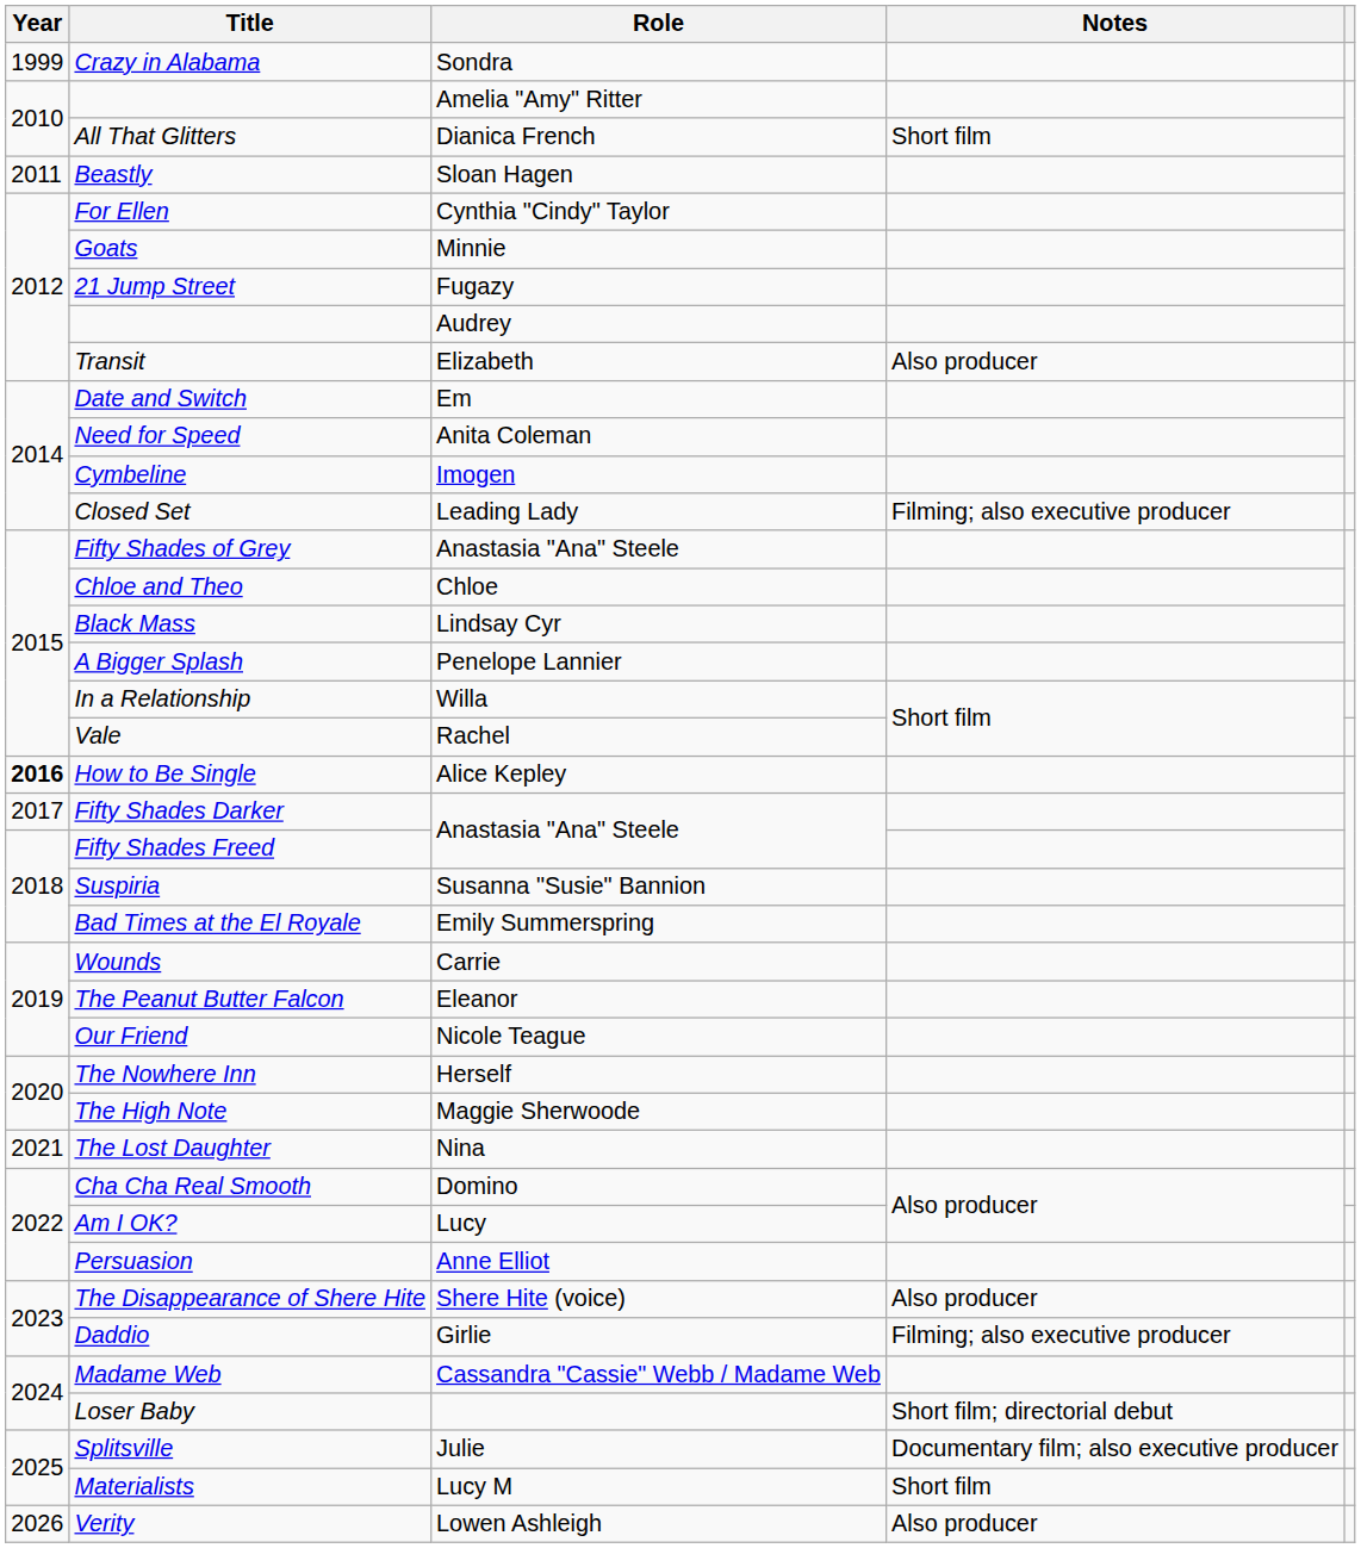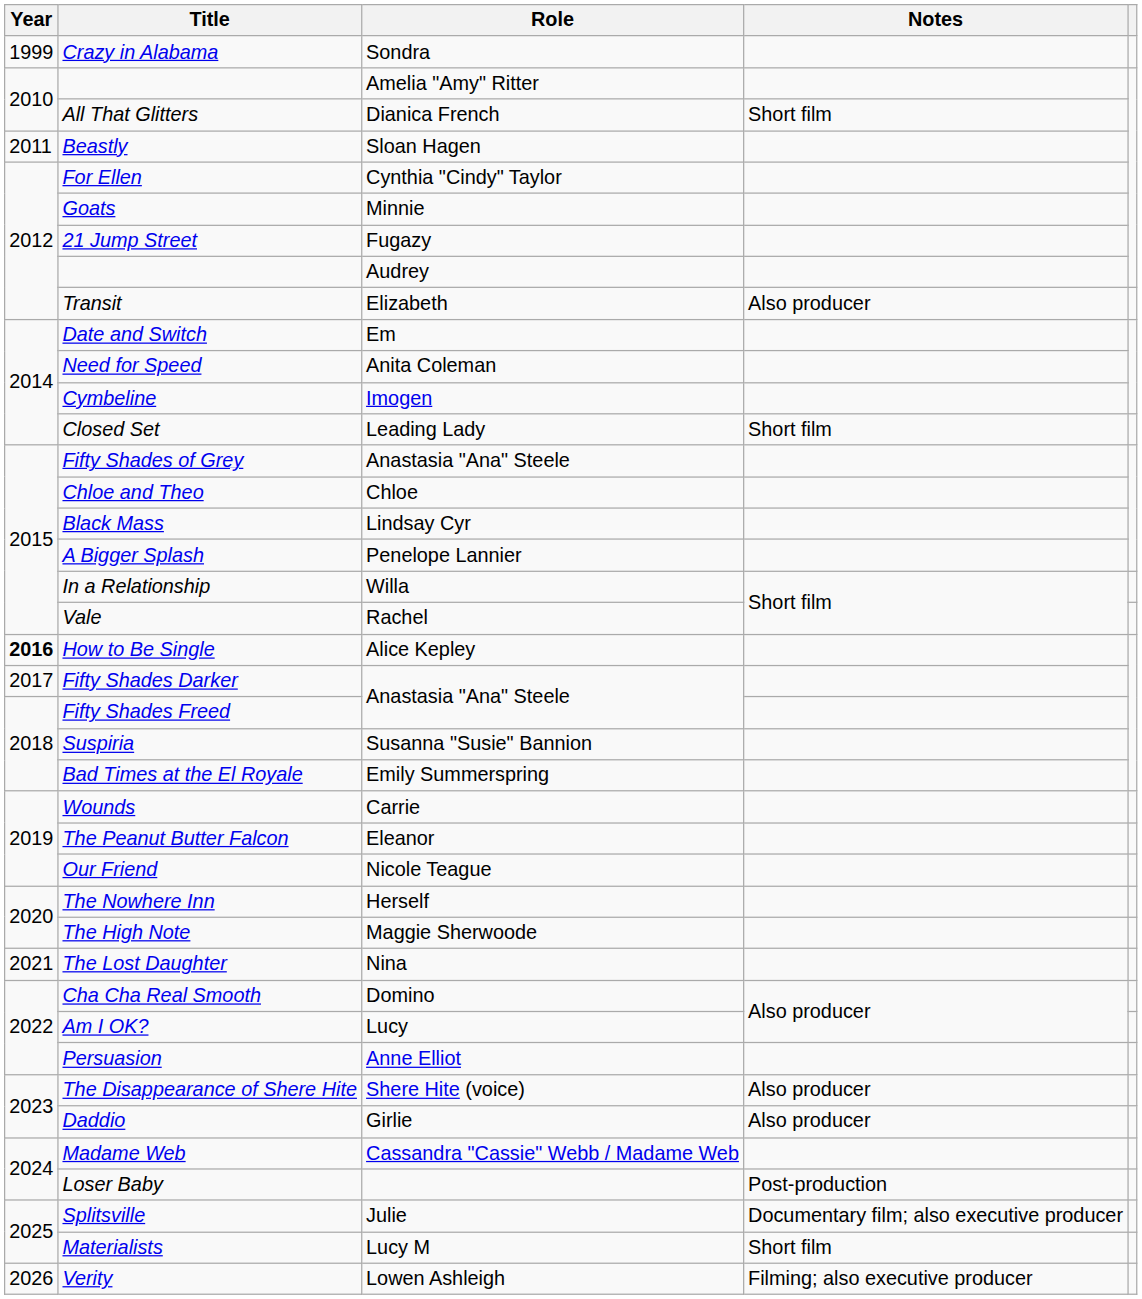Closed Set | Notes: Filming; also executive producer -> Short film
Daddio | Notes: Filming; also executive producer -> Also producer
Loser Baby | Notes: Short film; directorial debut -> Post-production
Verity | Notes: Also producer -> Filming; also executive producer
